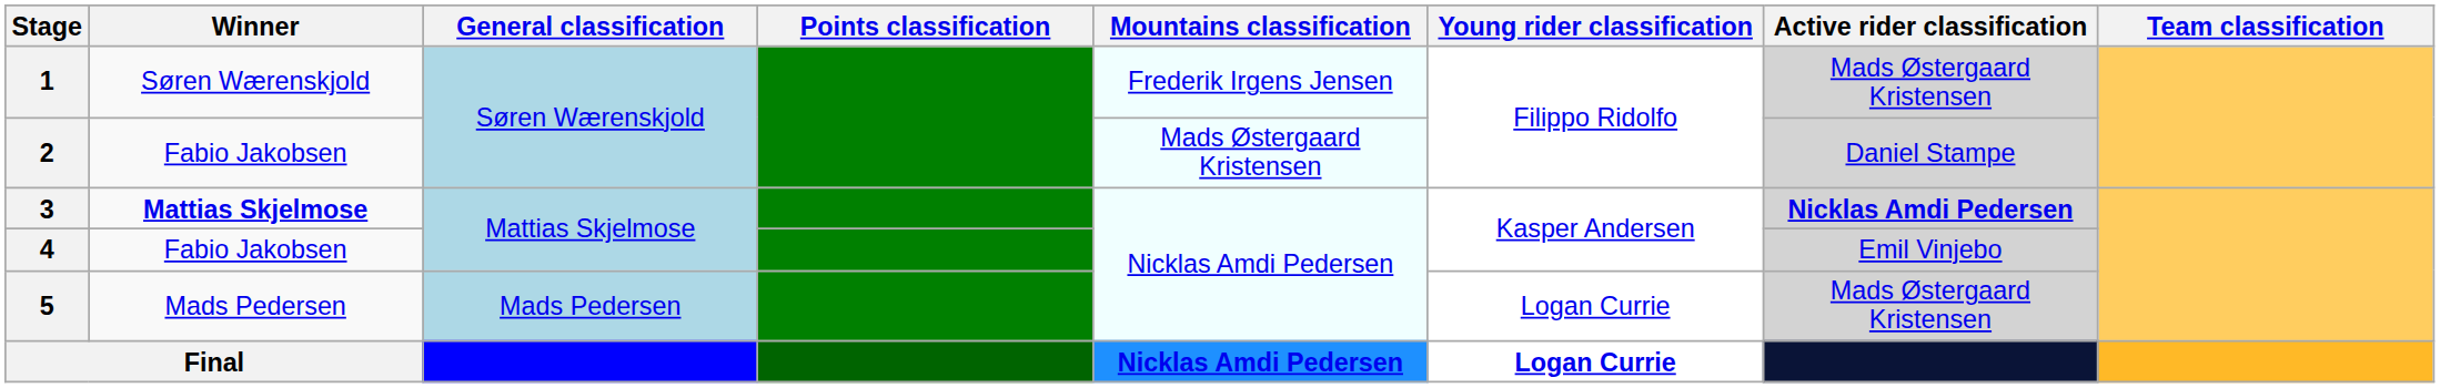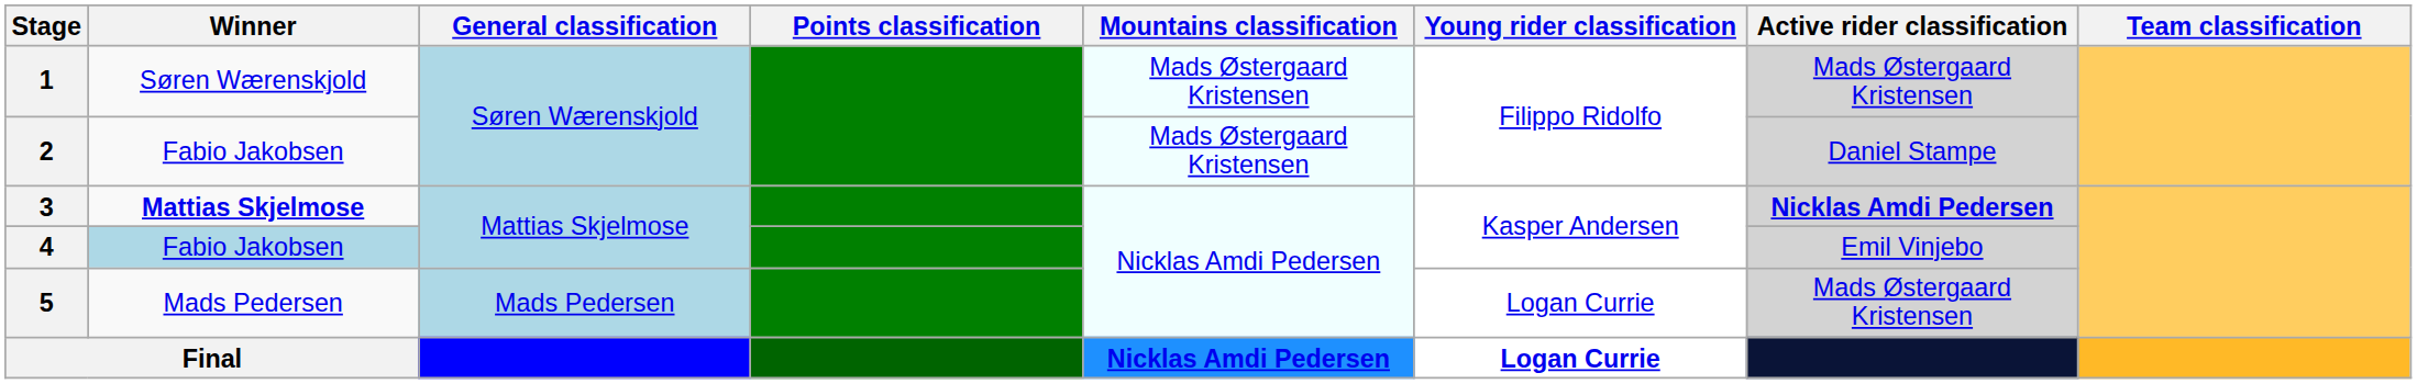1 | Mountains classification: Frederik Irgens Jensen -> Mads Østergaard Kristensen
4 | Winner: no background -> lightblue background
